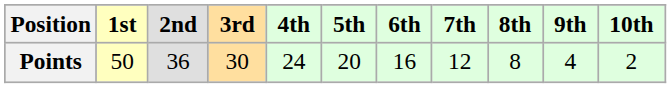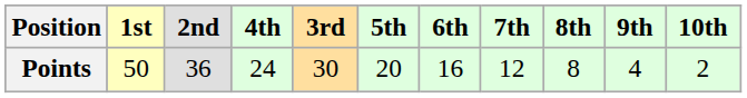columns swapped: 3rd <-> 4th
